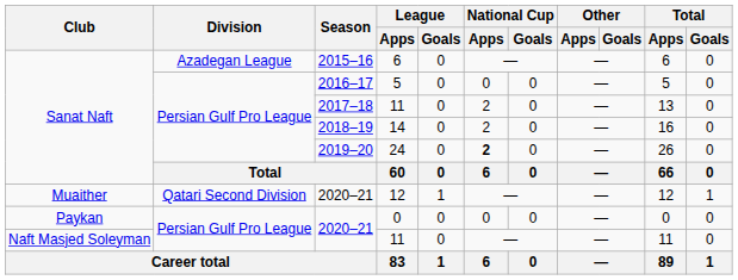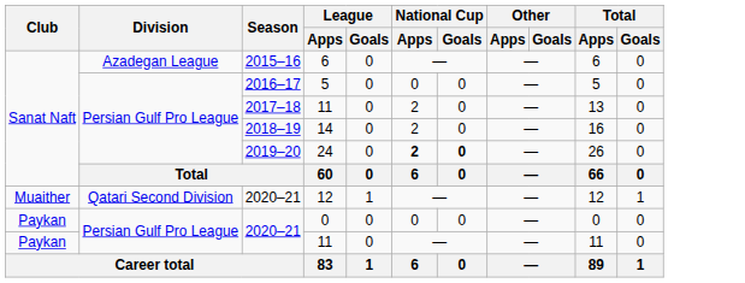24 | National Cup / Goals: normal -> bold
2020–21 / 11 | Club: Naft Masjed Soleyman -> Paykan
